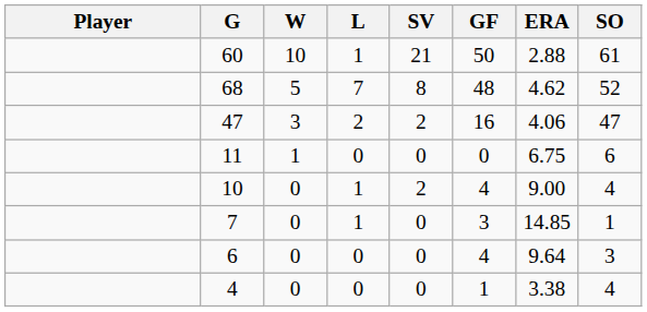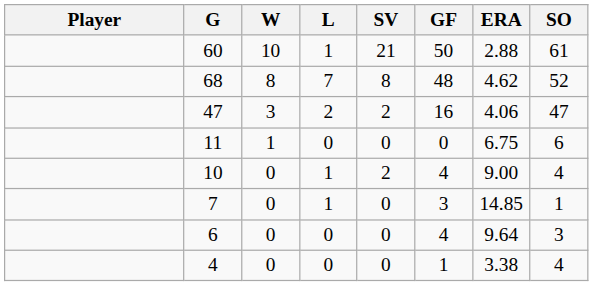68 | W: 5 -> 8
